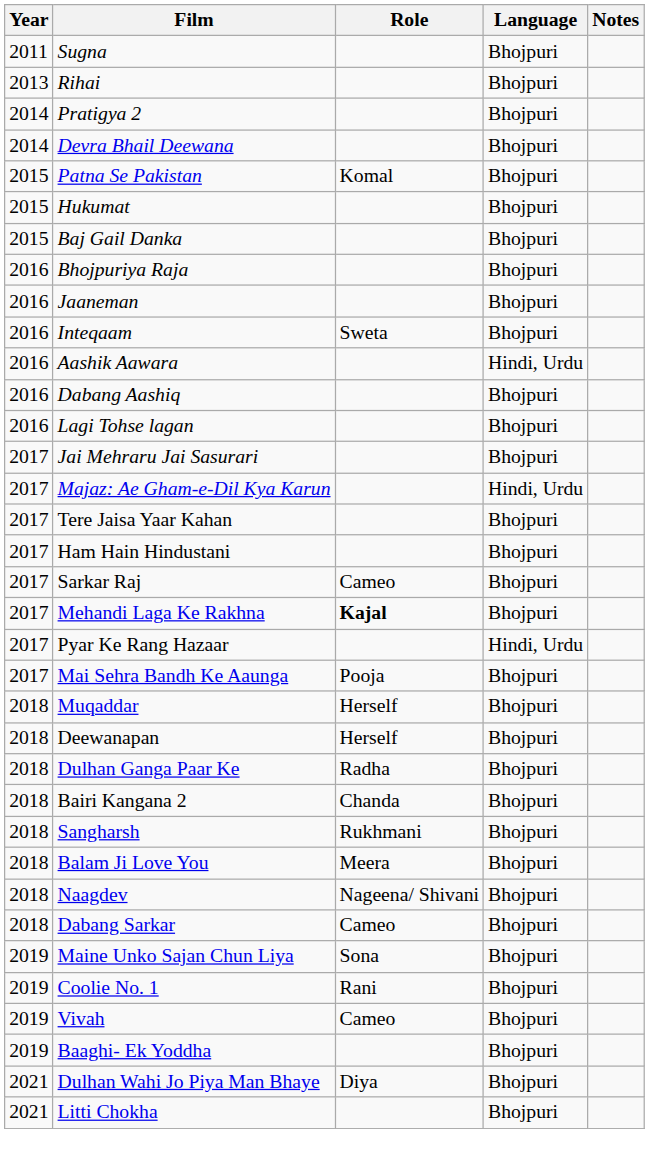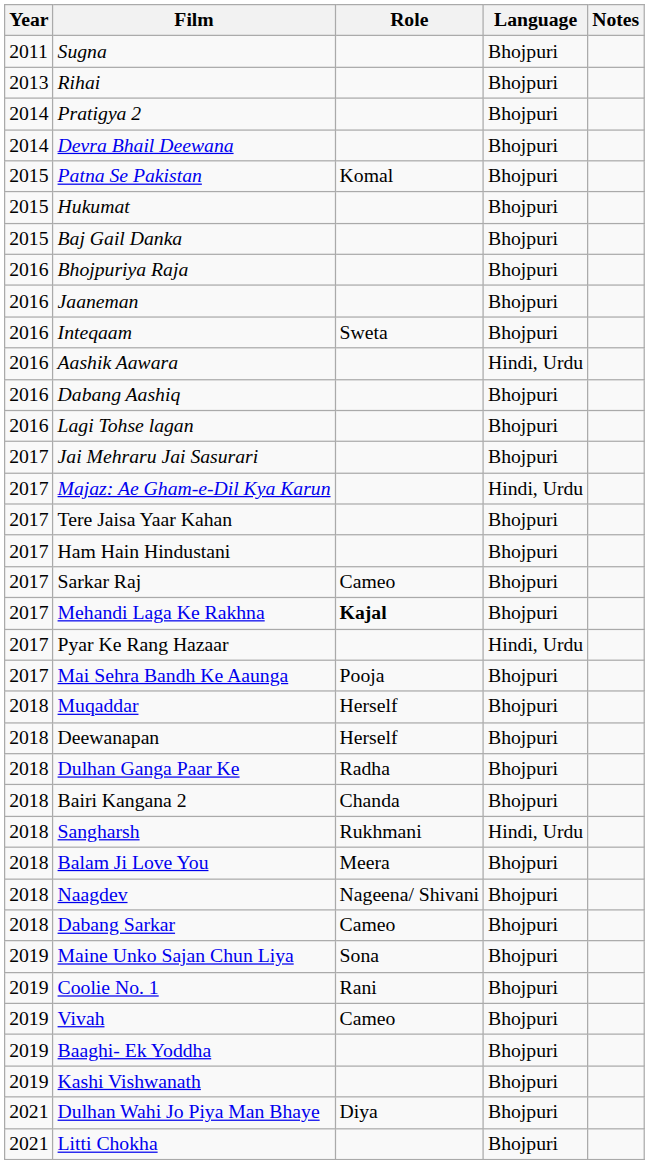Sangharsh | Language: Bhojpuri -> Hindi, Urdu
+ row: 2019 | Kashi Vishwanath | Bhojpuri
